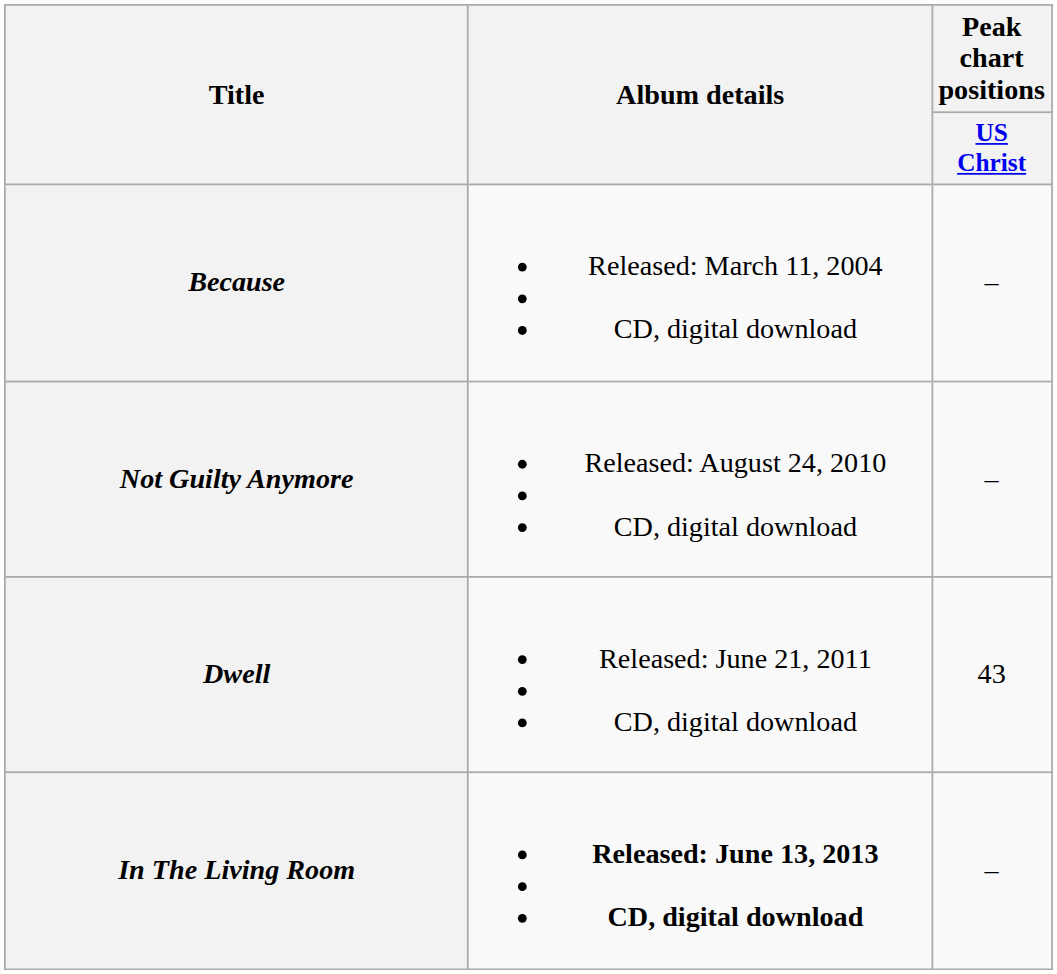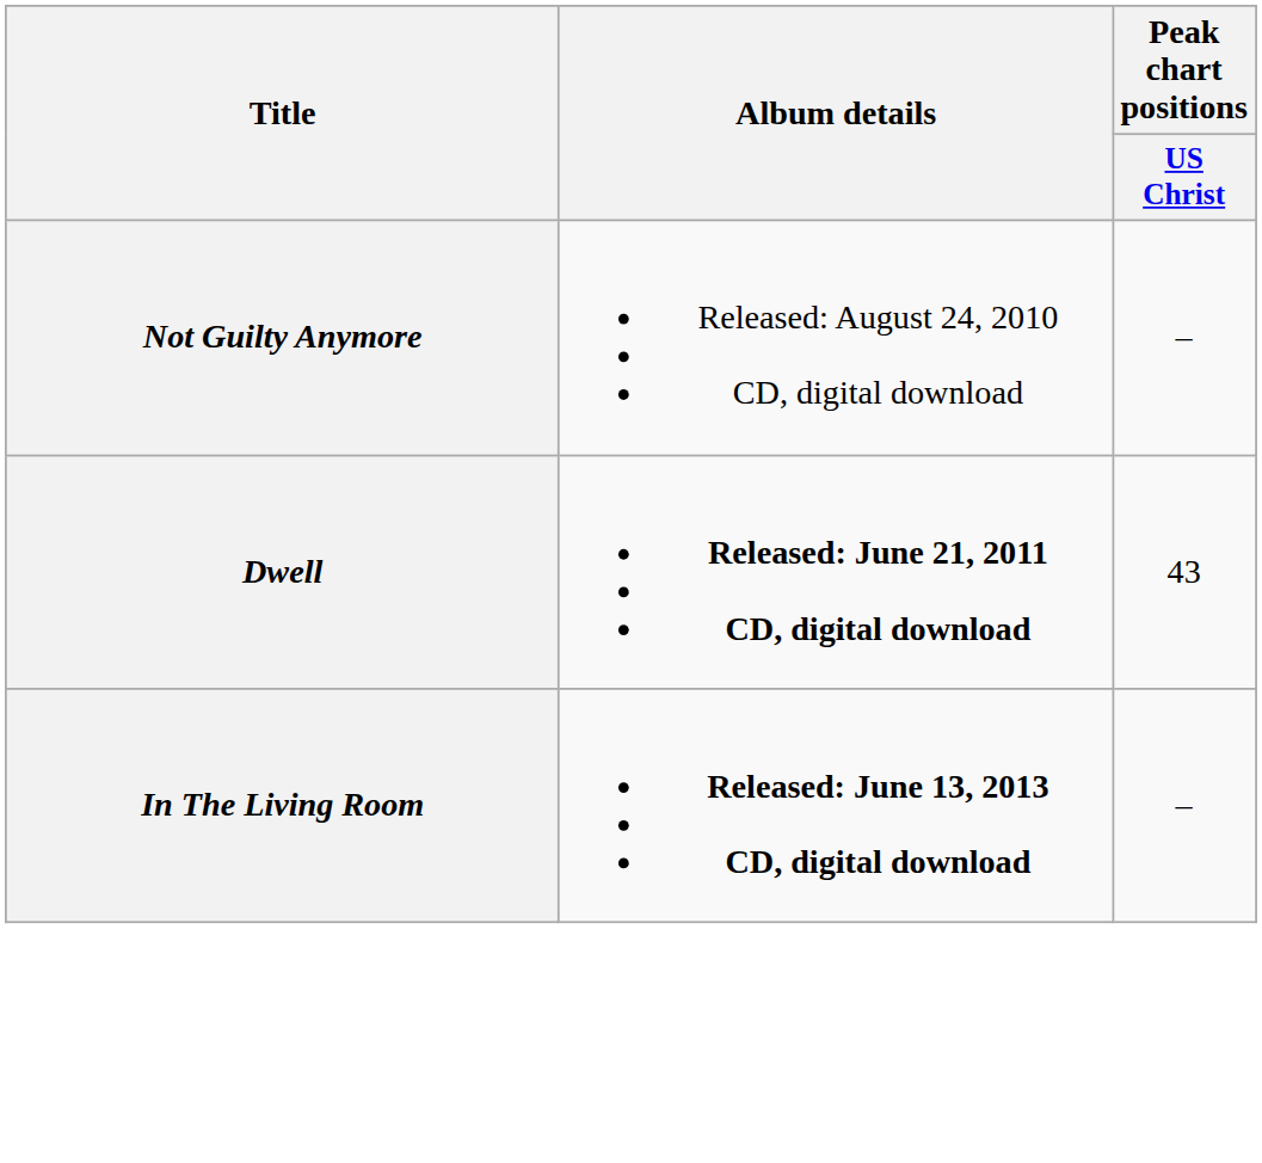- row: Because | Released: March 11, 2004 CD, digital download | –
Dwell | Album details: normal -> bold
